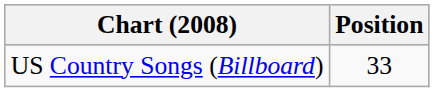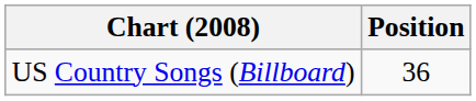US Country Songs (Billboard) | Position: 33 -> 36
